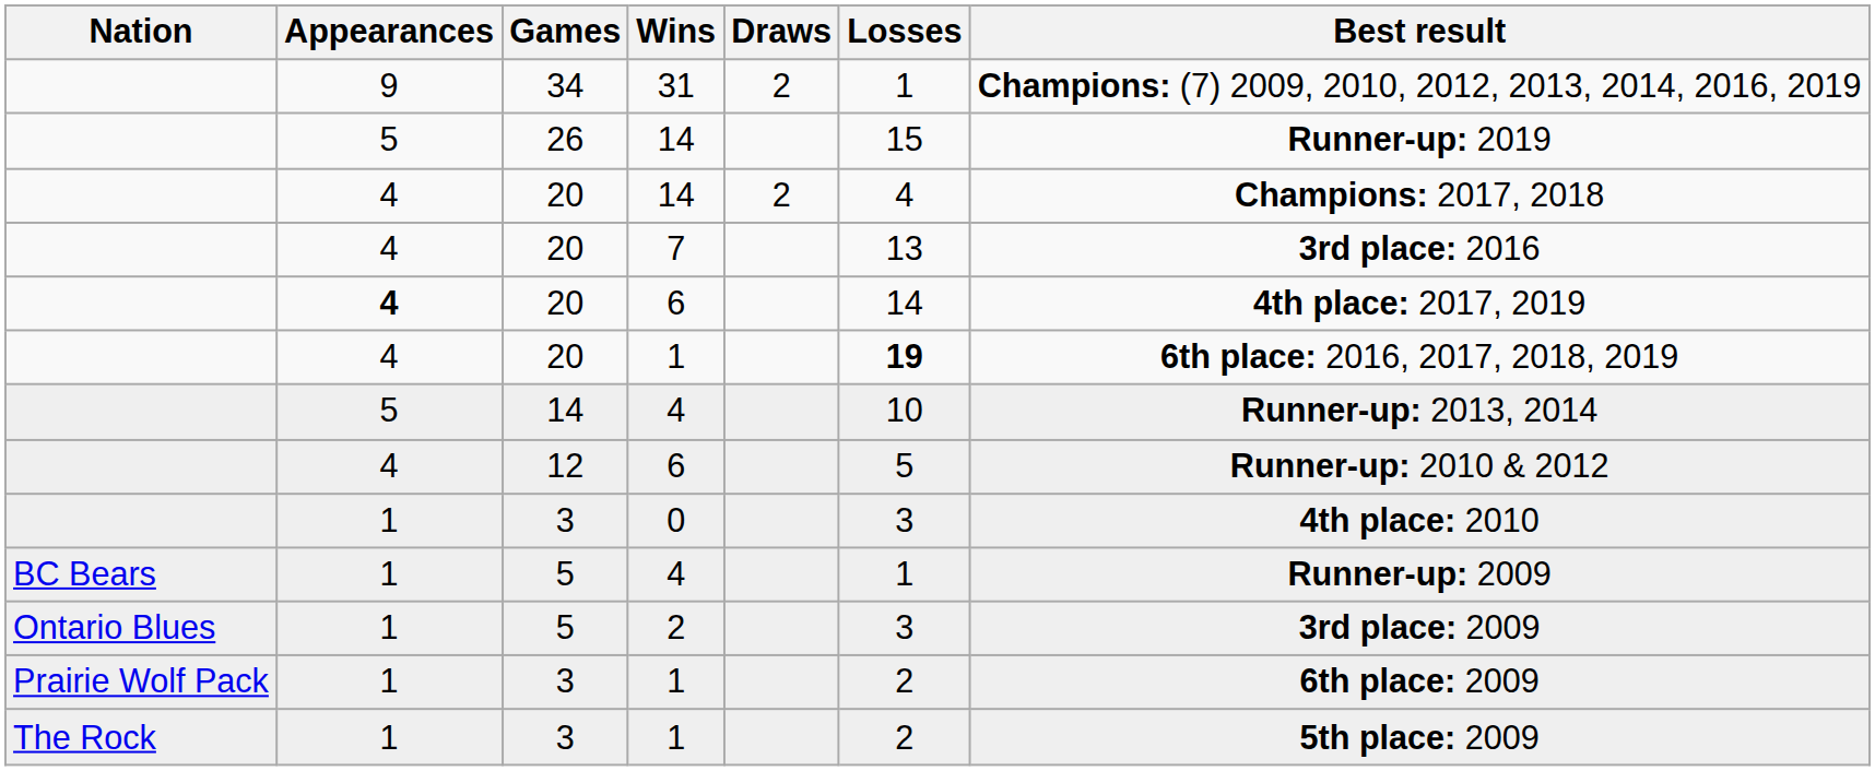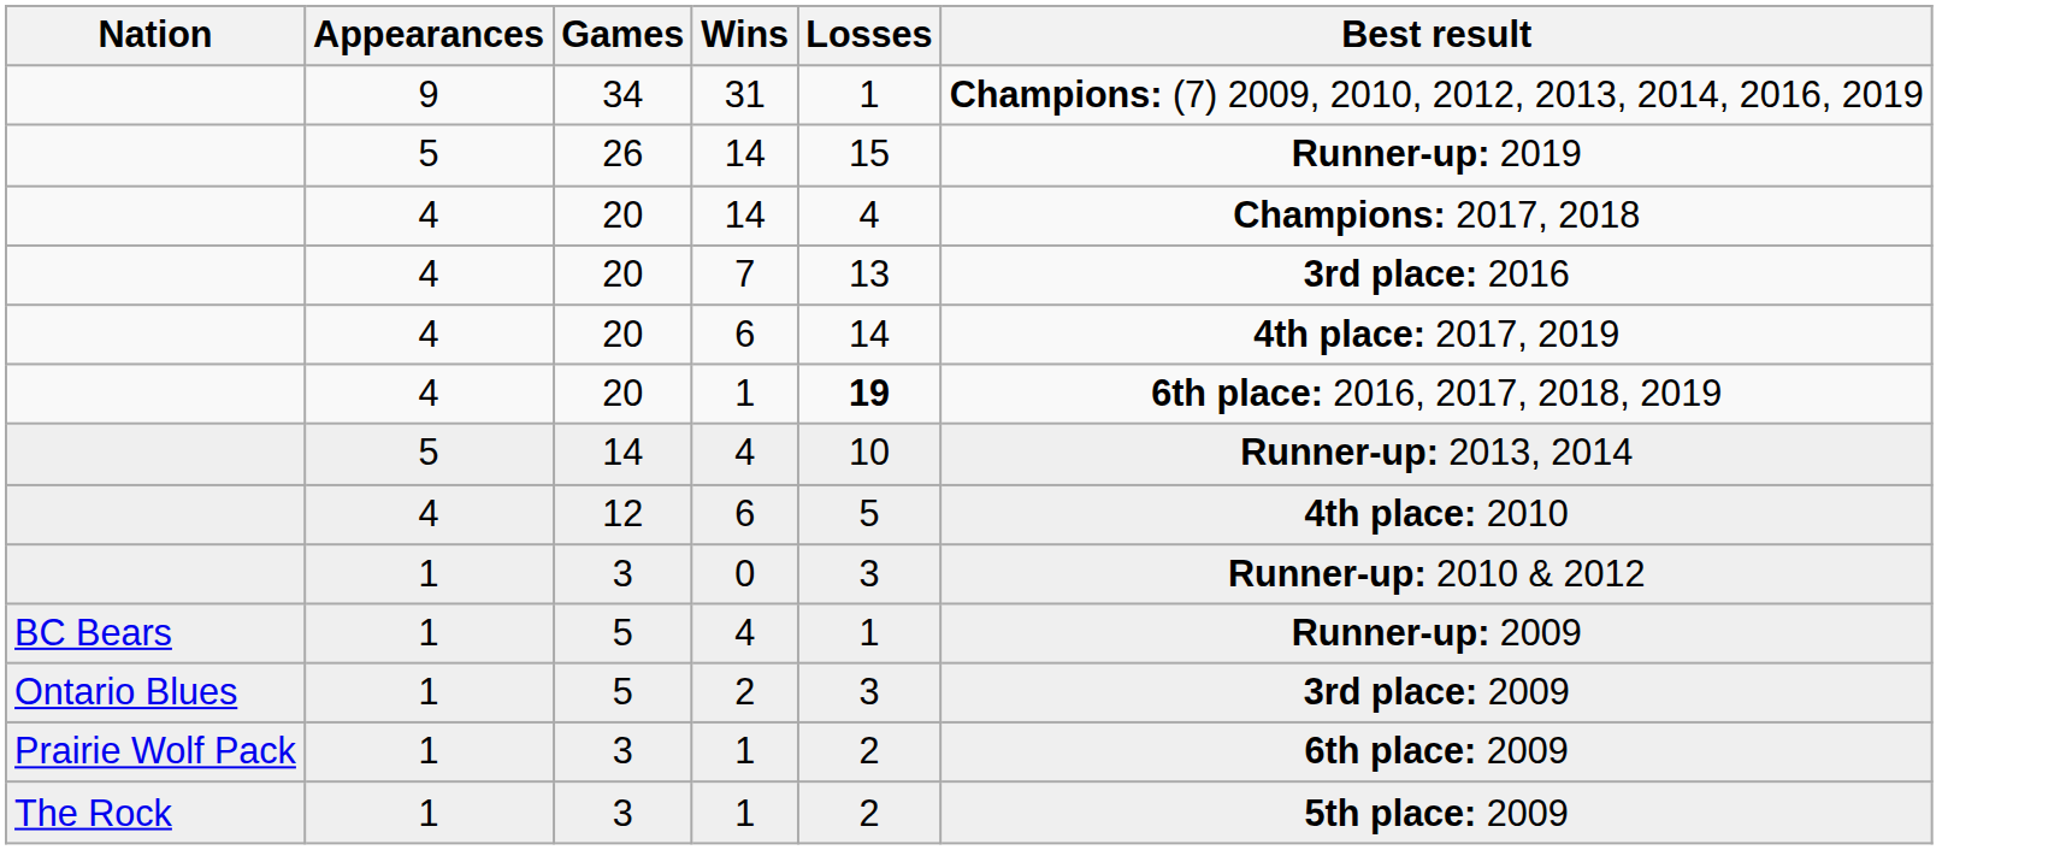- column: Draws | 2 | 2
20 / 6 | Appearances: bold -> normal
12 / 6 | Best result: Runner-up: 2010 & 2012 -> 4th place: 2010
0 | Best result: 4th place: 2010 -> Runner-up: 2010 & 2012
